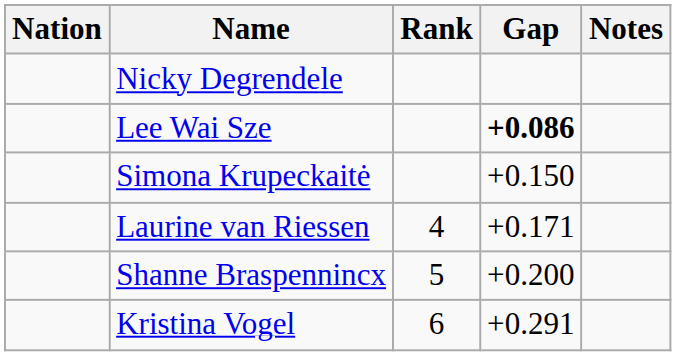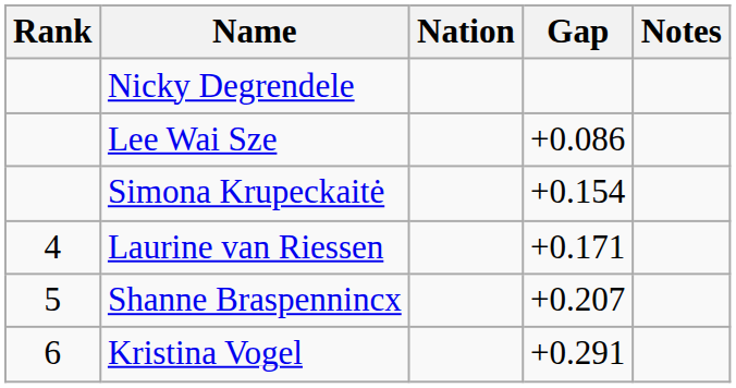columns swapped: Rank <-> Nation
Lee Wai Sze | Gap: bold -> normal
Simona Krupeckaitė | Gap: +0.150 -> +0.154
Shanne Braspennincx | Gap: +0.200 -> +0.207
